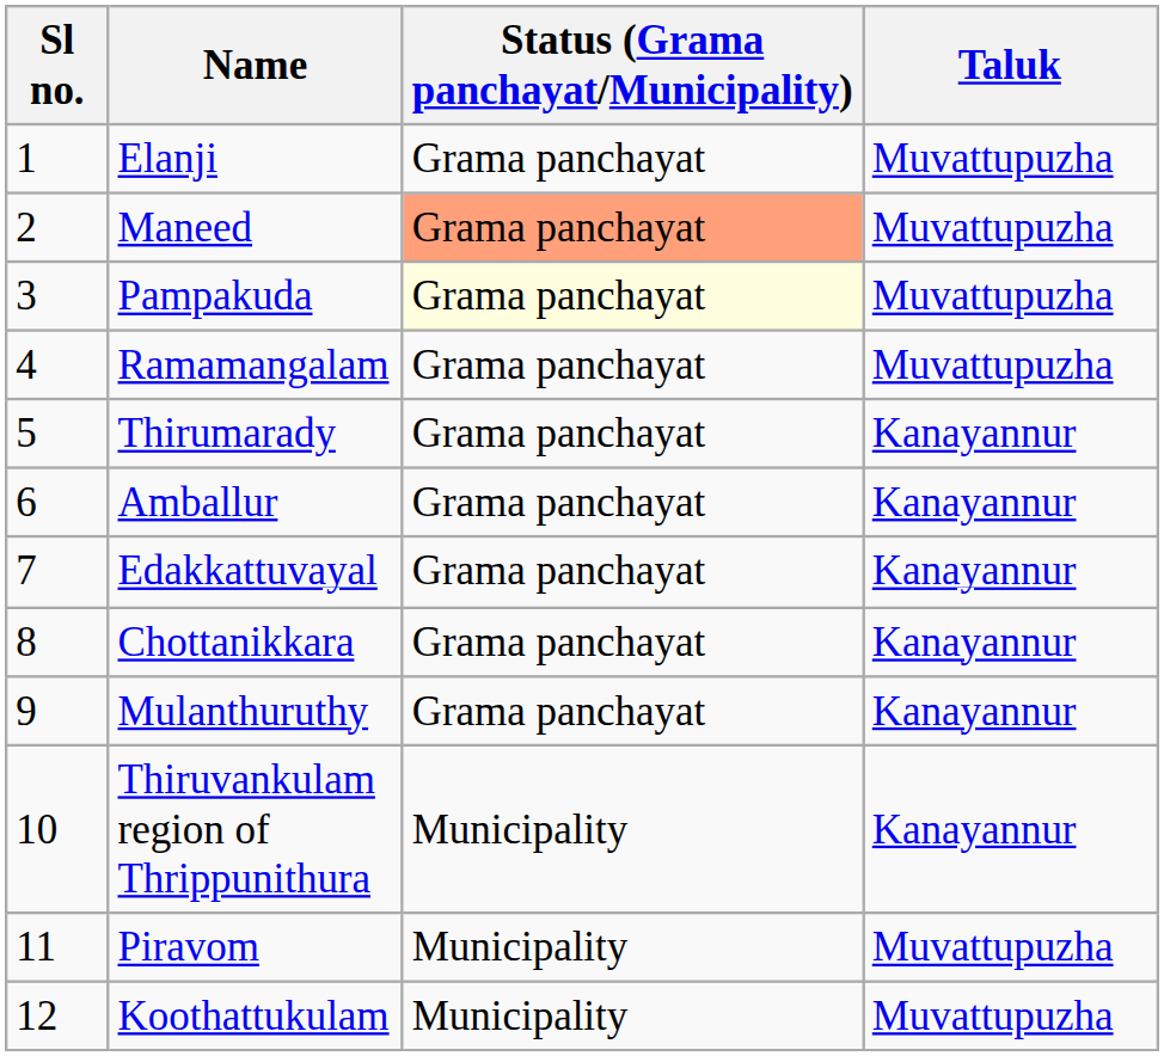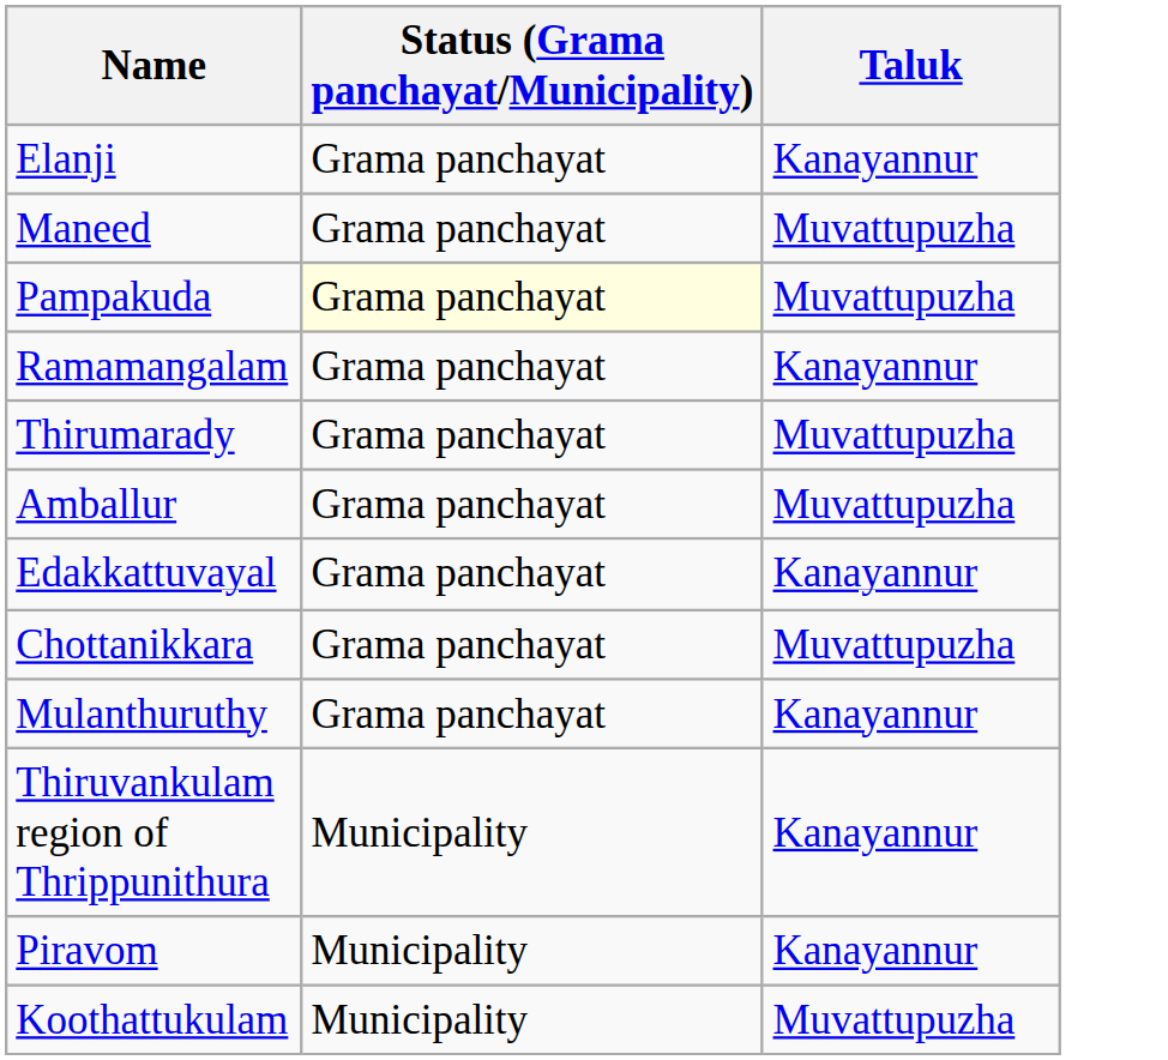- column: Sl no. | 1 | 2 | 3 | 4 | 5 | 6 | 7 | 8 | 9 | 10 | 11 | 12
Elanji | Taluk: Muvattupuzha -> Kanayannur
Maneed | Status (Grama panchayat/Municipality): lightsalmon background -> no background
Ramamangalam | Taluk: Muvattupuzha -> Kanayannur
Thirumarady | Taluk: Kanayannur -> Muvattupuzha
Amballur | Taluk: Kanayannur -> Muvattupuzha
Chottanikkara | Taluk: Kanayannur -> Muvattupuzha
Piravom | Taluk: Muvattupuzha -> Kanayannur
